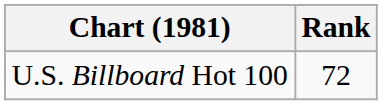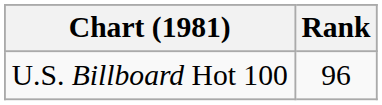U.S. Billboard Hot 100 | Rank: 72 -> 96
